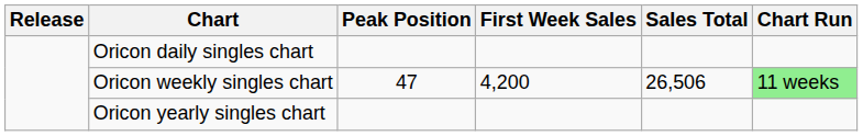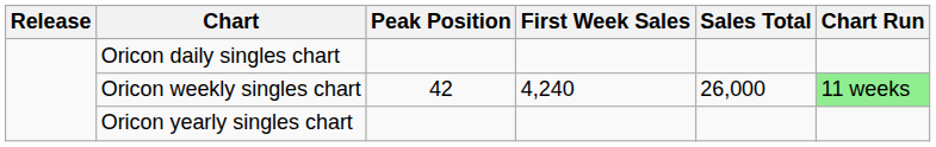Oricon weekly singles chart | Peak Position: 47 -> 42
Oricon weekly singles chart | First Week Sales: 4,200 -> 4,240
Oricon weekly singles chart | Sales Total: 26,506 -> 26,000
